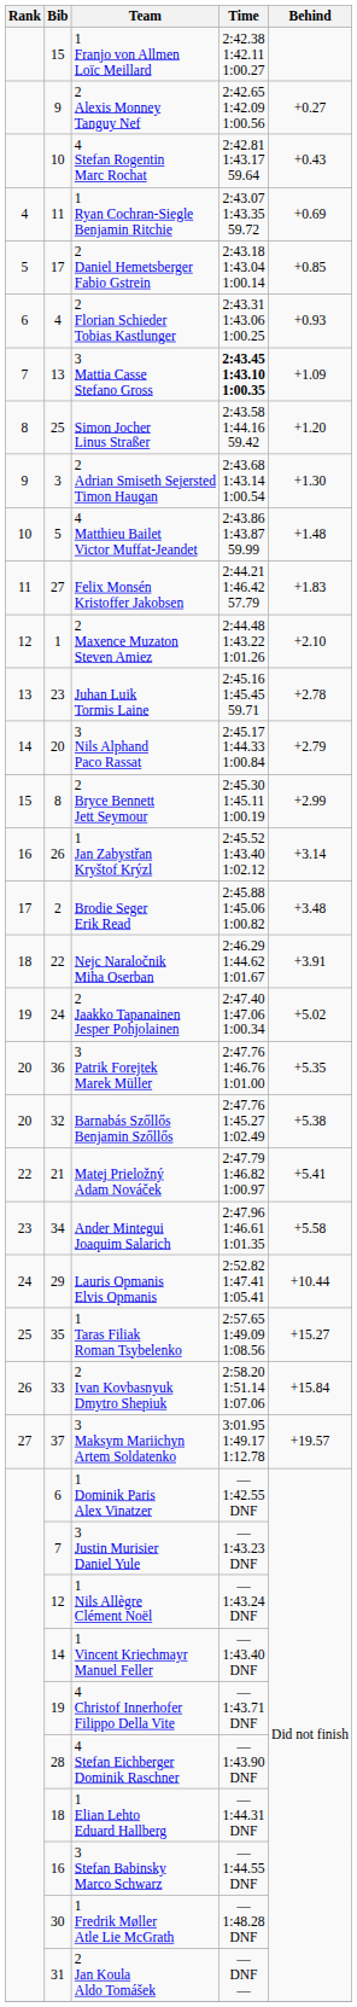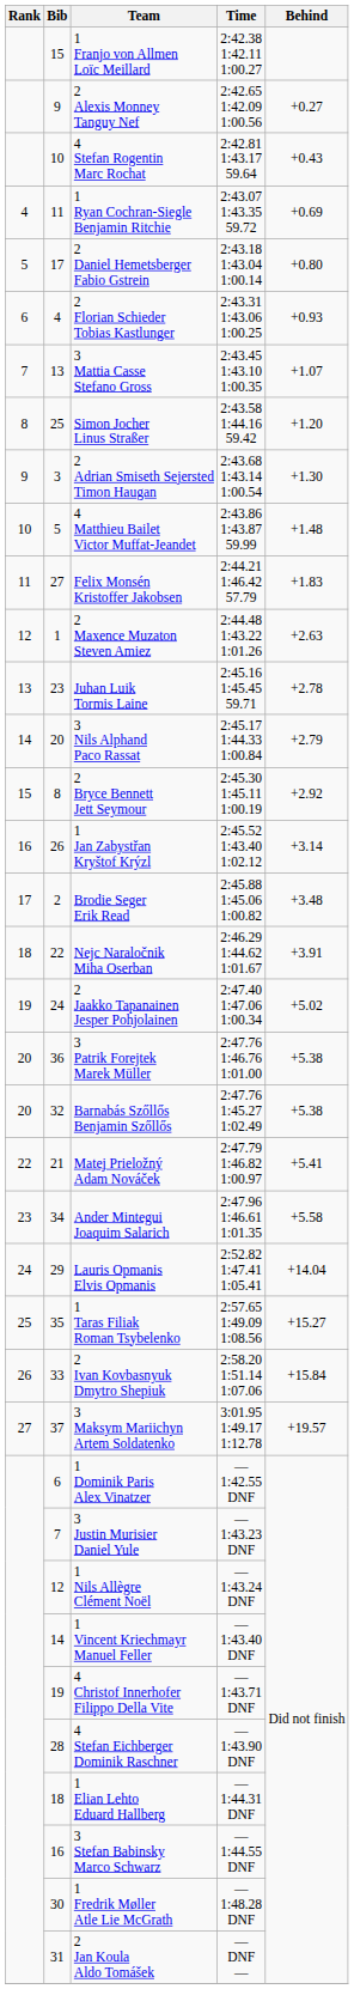2 Daniel Hemetsberger Fabio Gstrein | Behind: +0.85 -> +0.80
3 Mattia Casse Stefano Gross | Time: bold -> normal
3 Mattia Casse Stefano Gross | Behind: +1.09 -> +1.07
2 Maxence Muzaton Steven Amiez | Behind: +2.10 -> +2.63
2 Bryce Bennett Jett Seymour | Behind: +2.99 -> +2.92
3 Patrik Forejtek Marek Müller | Behind: +5.35 -> +5.38
Lauris Opmanis Elvis Opmanis | Behind: +10.44 -> +14.04
